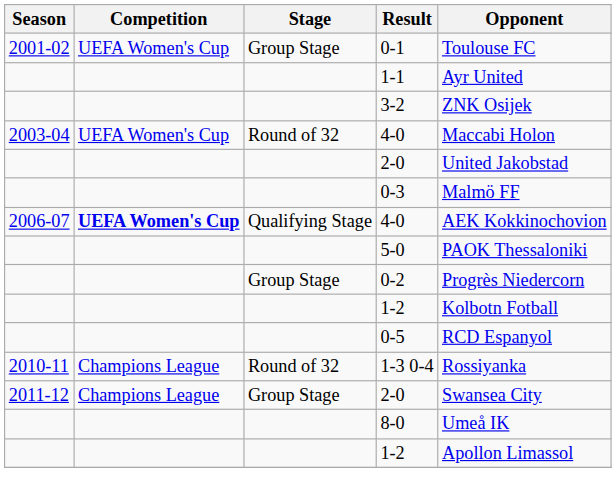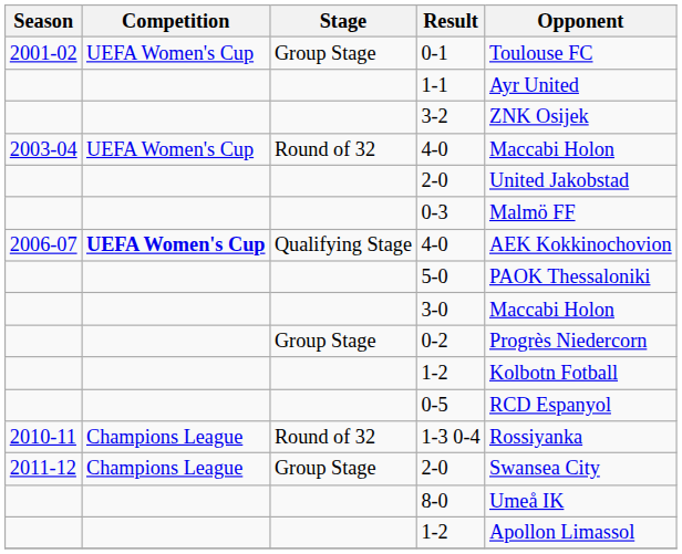+ row: 3-0 | Maccabi Holon
